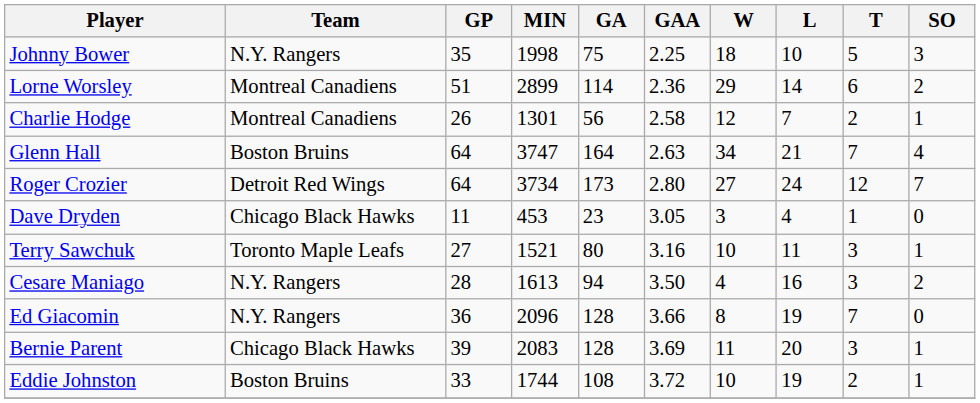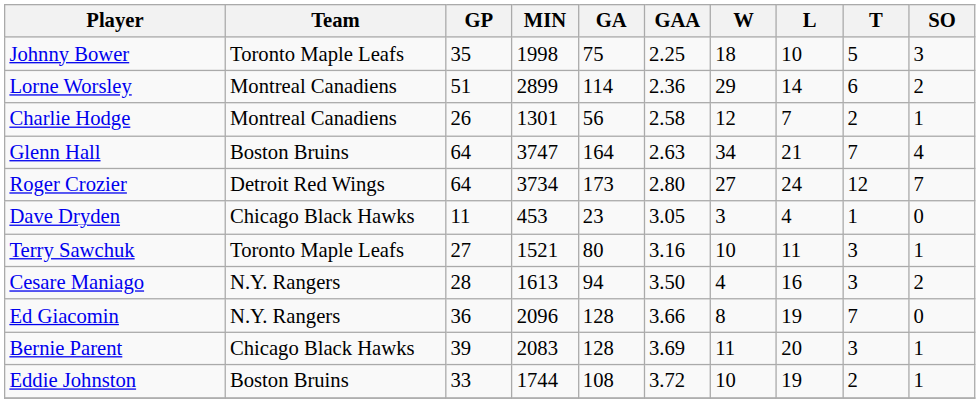Johnny Bower | Team: N.Y. Rangers -> Toronto Maple Leafs
